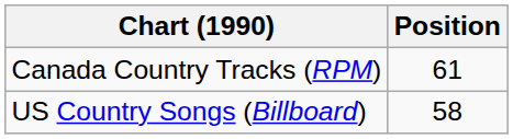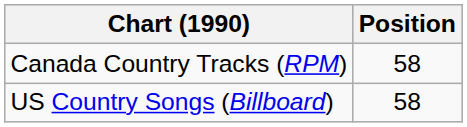Canada Country Tracks (RPM) | Position: 61 -> 58
